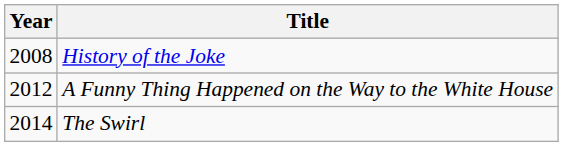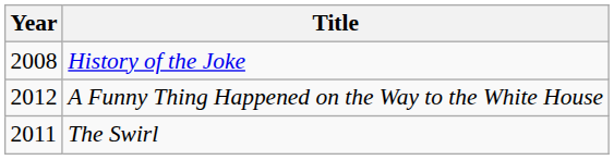The Swirl | Year: 2014 -> 2011
